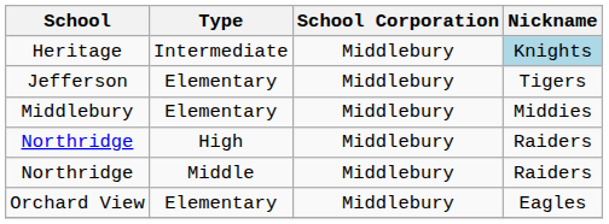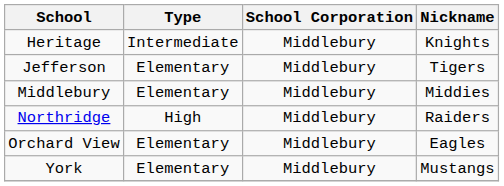Heritage | Nickname: lightblue background -> no background
- row: Northridge | Middle | Middlebury | Raiders
+ row: York | Elementary | Middlebury | Mustangs
